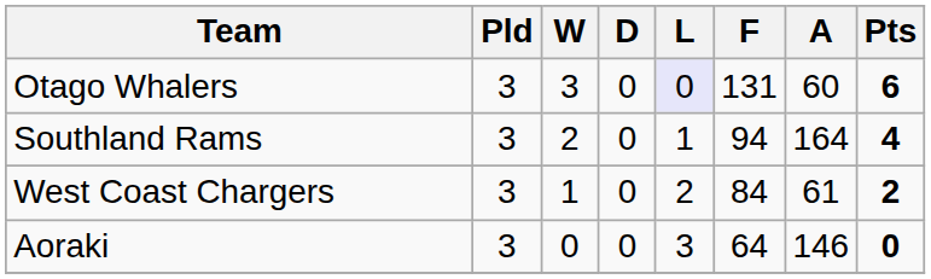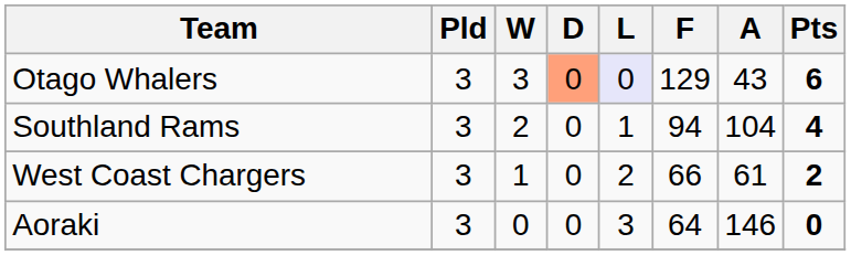Otago Whalers | D: no background -> lightsalmon background
Otago Whalers | F: 131 -> 129
Otago Whalers | A: 60 -> 43
Southland Rams | A: 164 -> 104
West Coast Chargers | F: 84 -> 66
